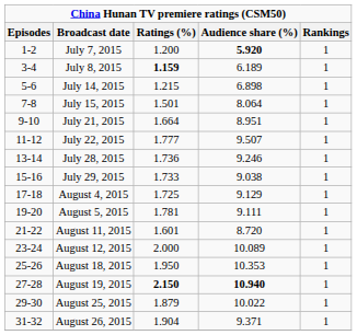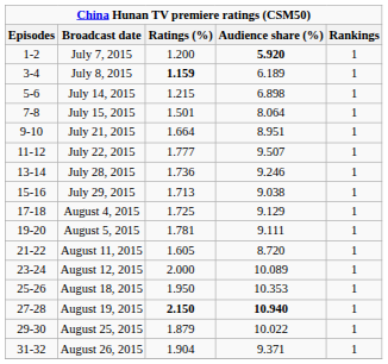July 29, 2015 | Ratings (%): 1.733 -> 1.713
August 11, 2015 | Ratings (%): 1.601 -> 1.605
